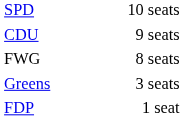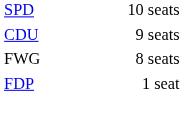- row: Greens | 3 seats
